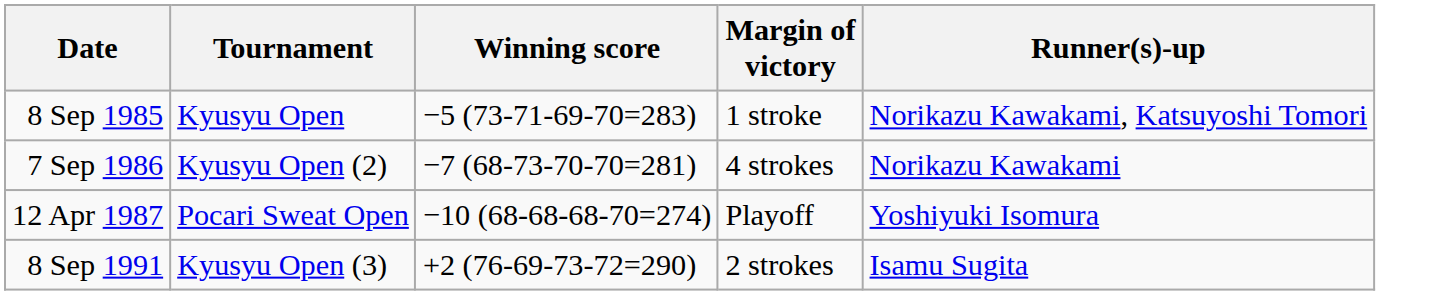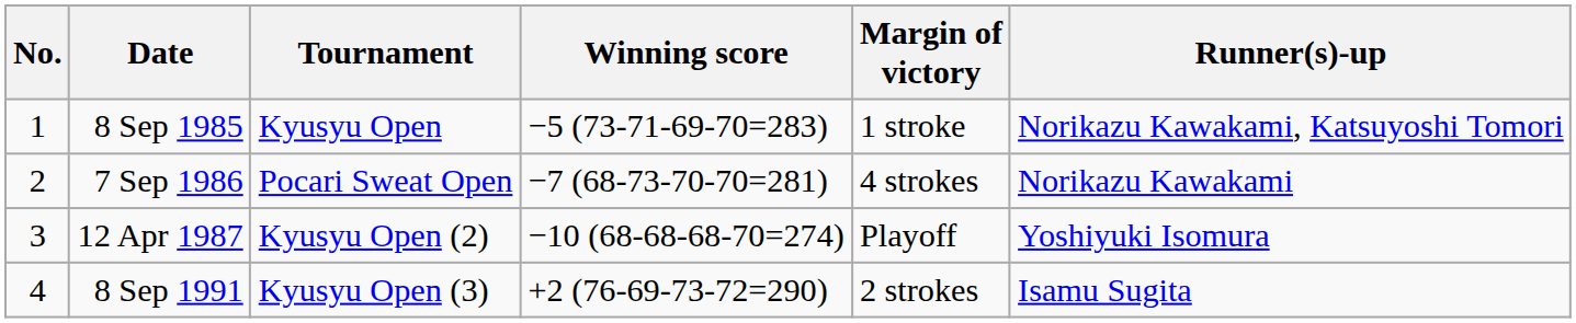+ column: No. | 1 | 2 | 3 | 4
7 Sep 1986 | Tournament: Kyusyu Open (2) -> Pocari Sweat Open
12 Apr 1987 | Tournament: Pocari Sweat Open -> Kyusyu Open (2)
